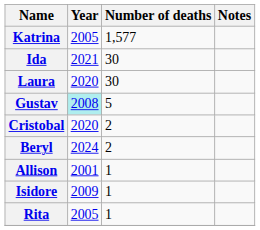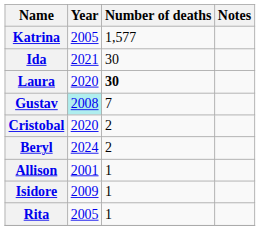Laura | Number of deaths: normal -> bold
Gustav | Number of deaths: 5 -> 7
